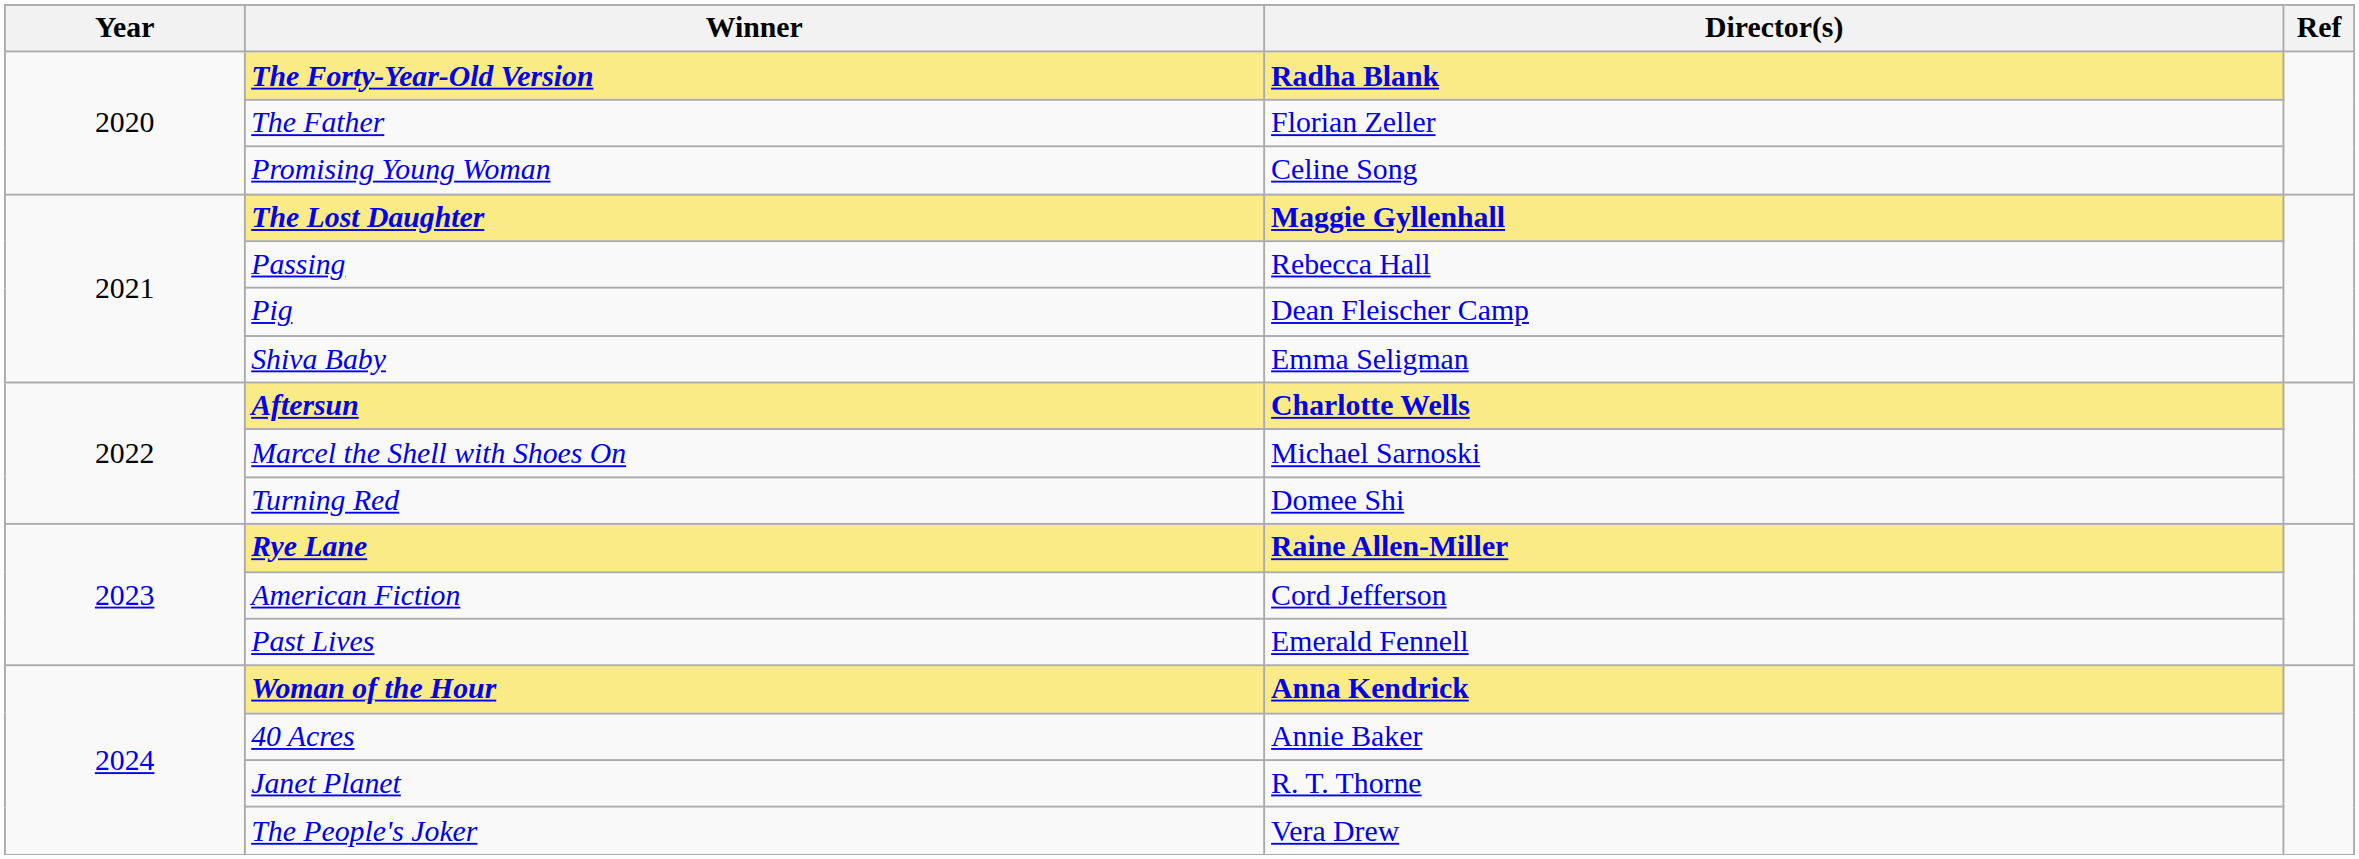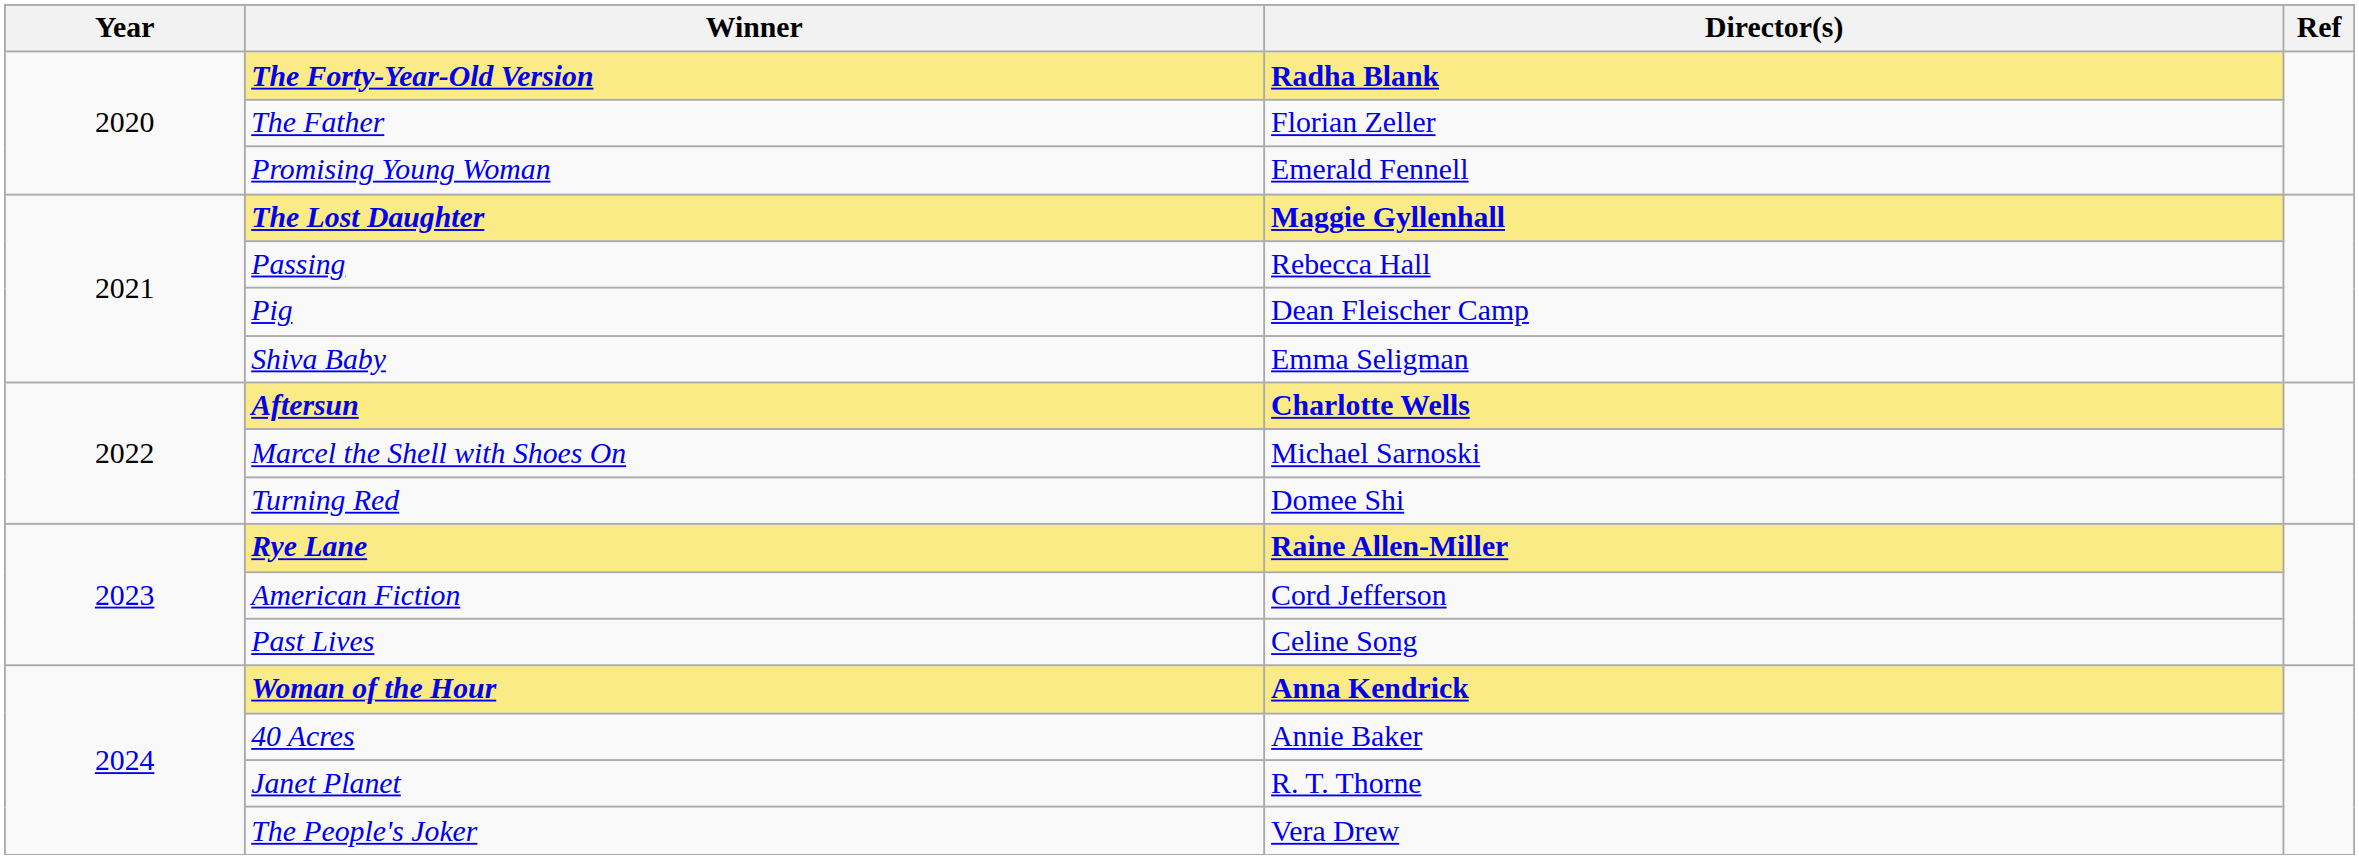Promising Young Woman | Director(s): Celine Song -> Emerald Fennell
Past Lives | Director(s): Emerald Fennell -> Celine Song
